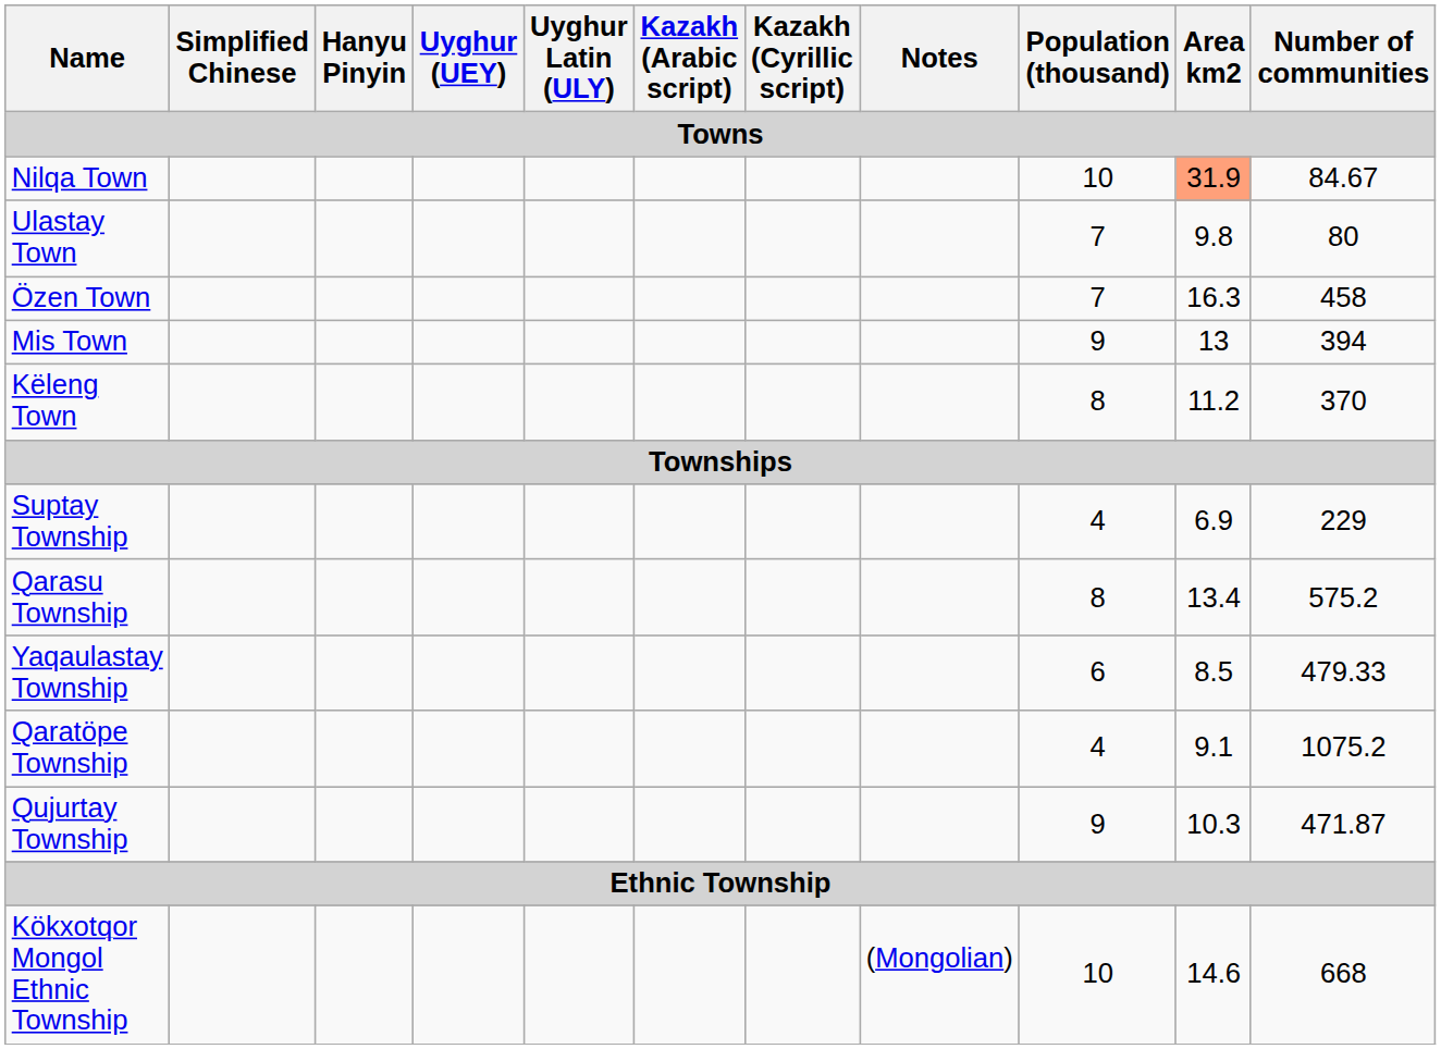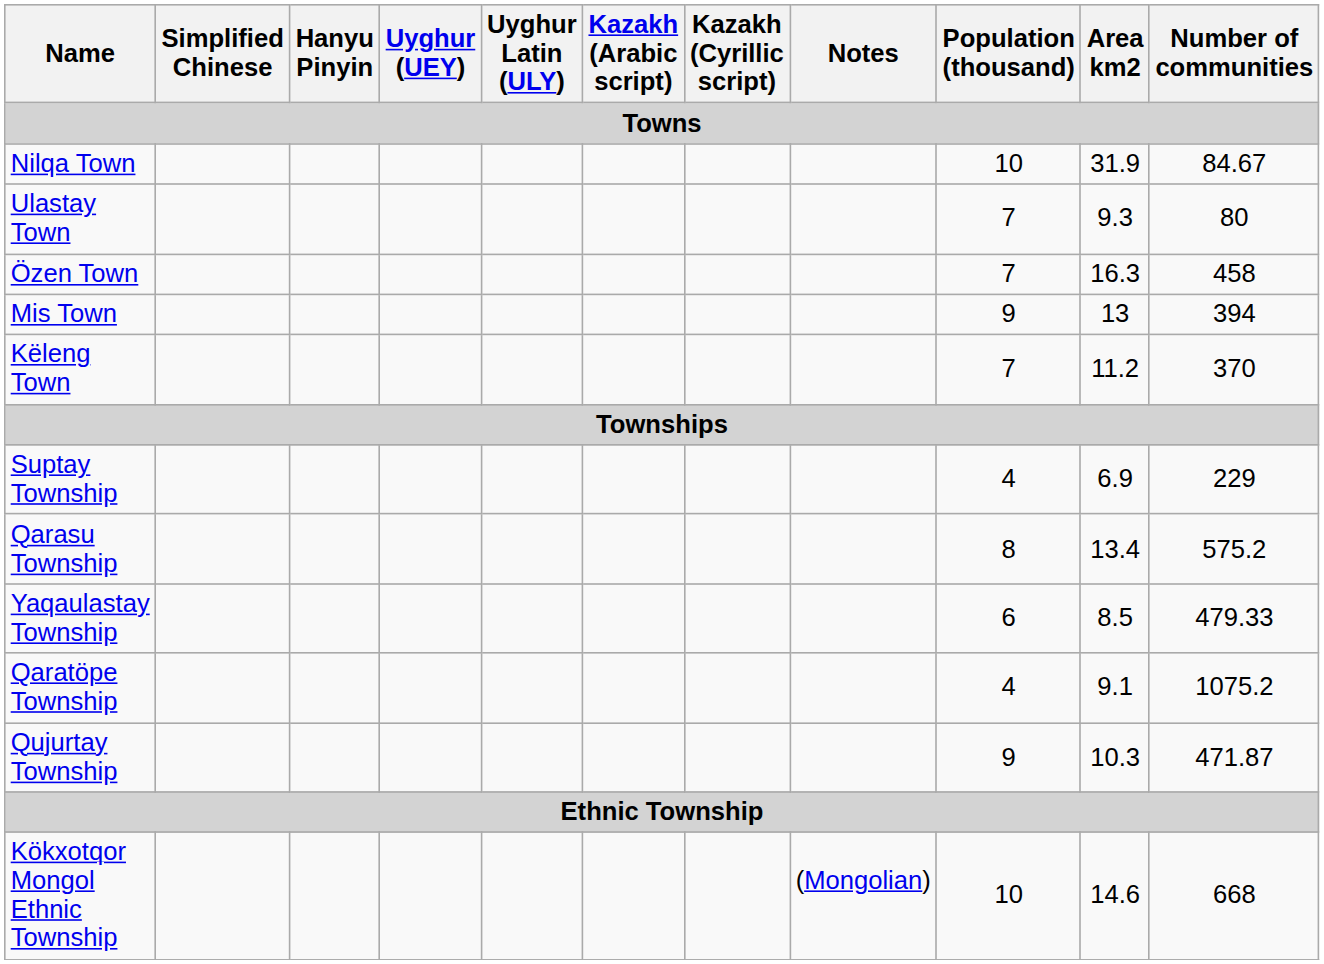Nilqa Town | Area km2: lightsalmon background -> no background
Ulastay Town | Area km2: 9.8 -> 9.3
Këleng Town | Population (thousand): 8 -> 7
